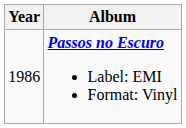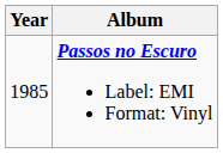Passos no Escuro Label: EMI Format: Vinyl | Year: 1986 -> 1985
